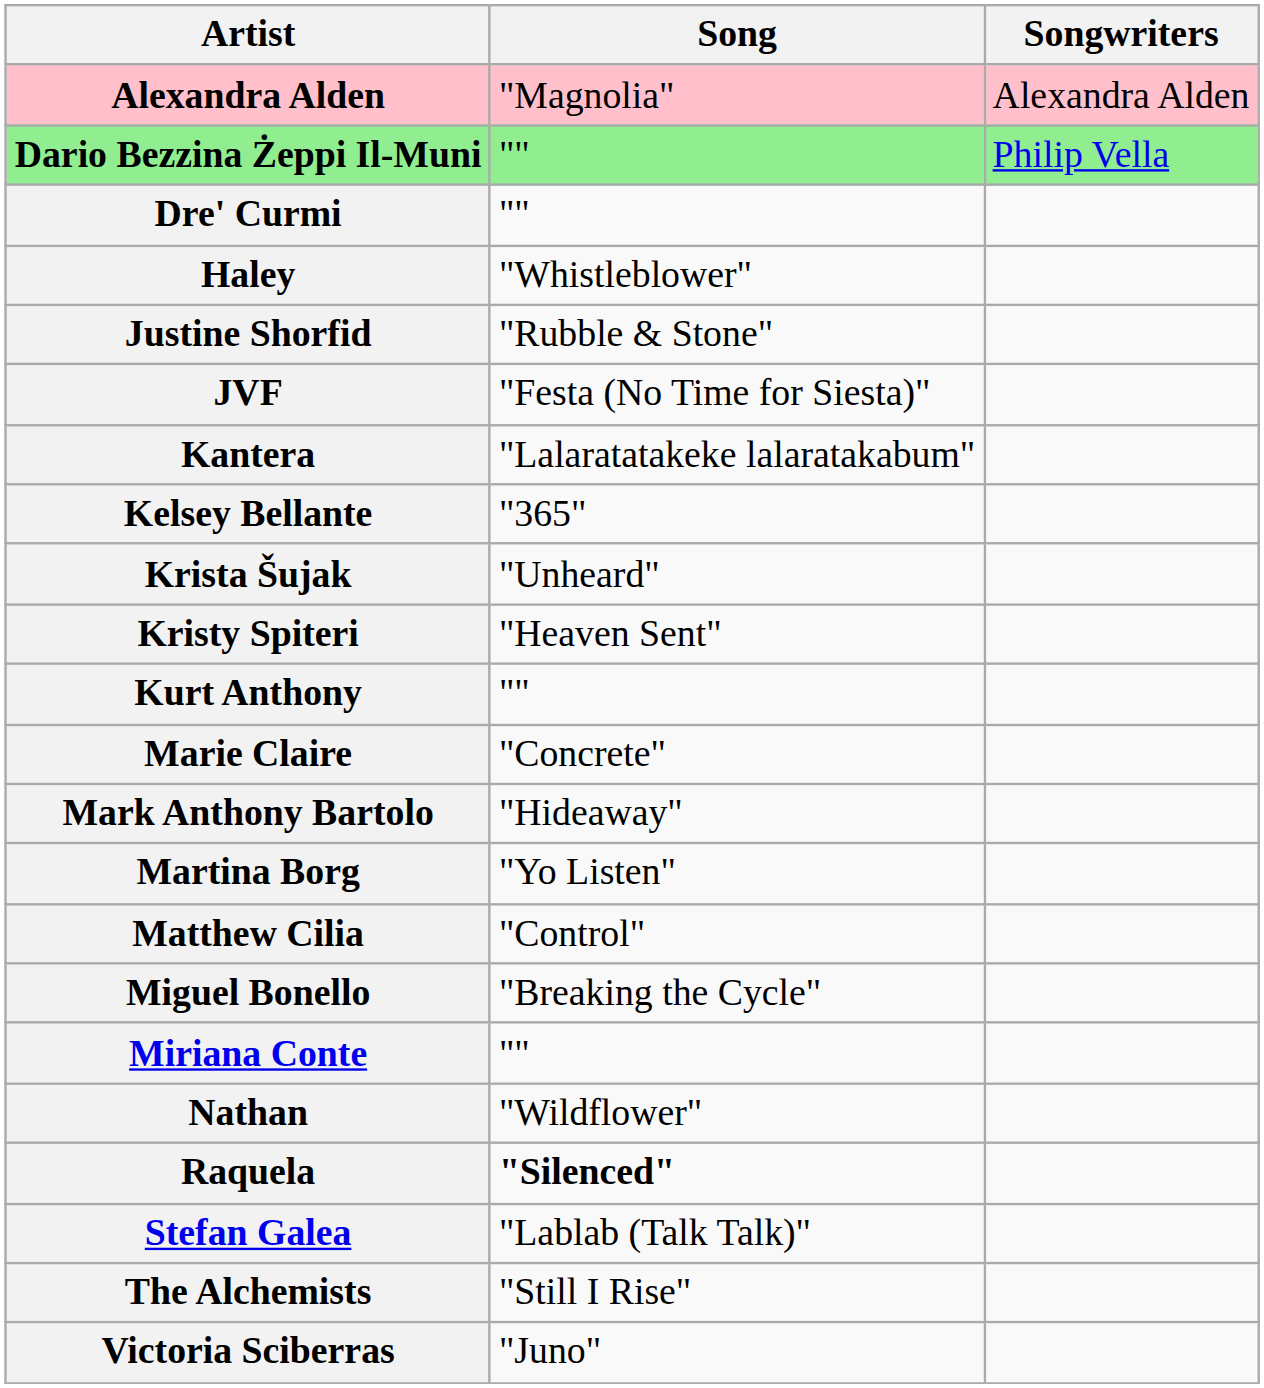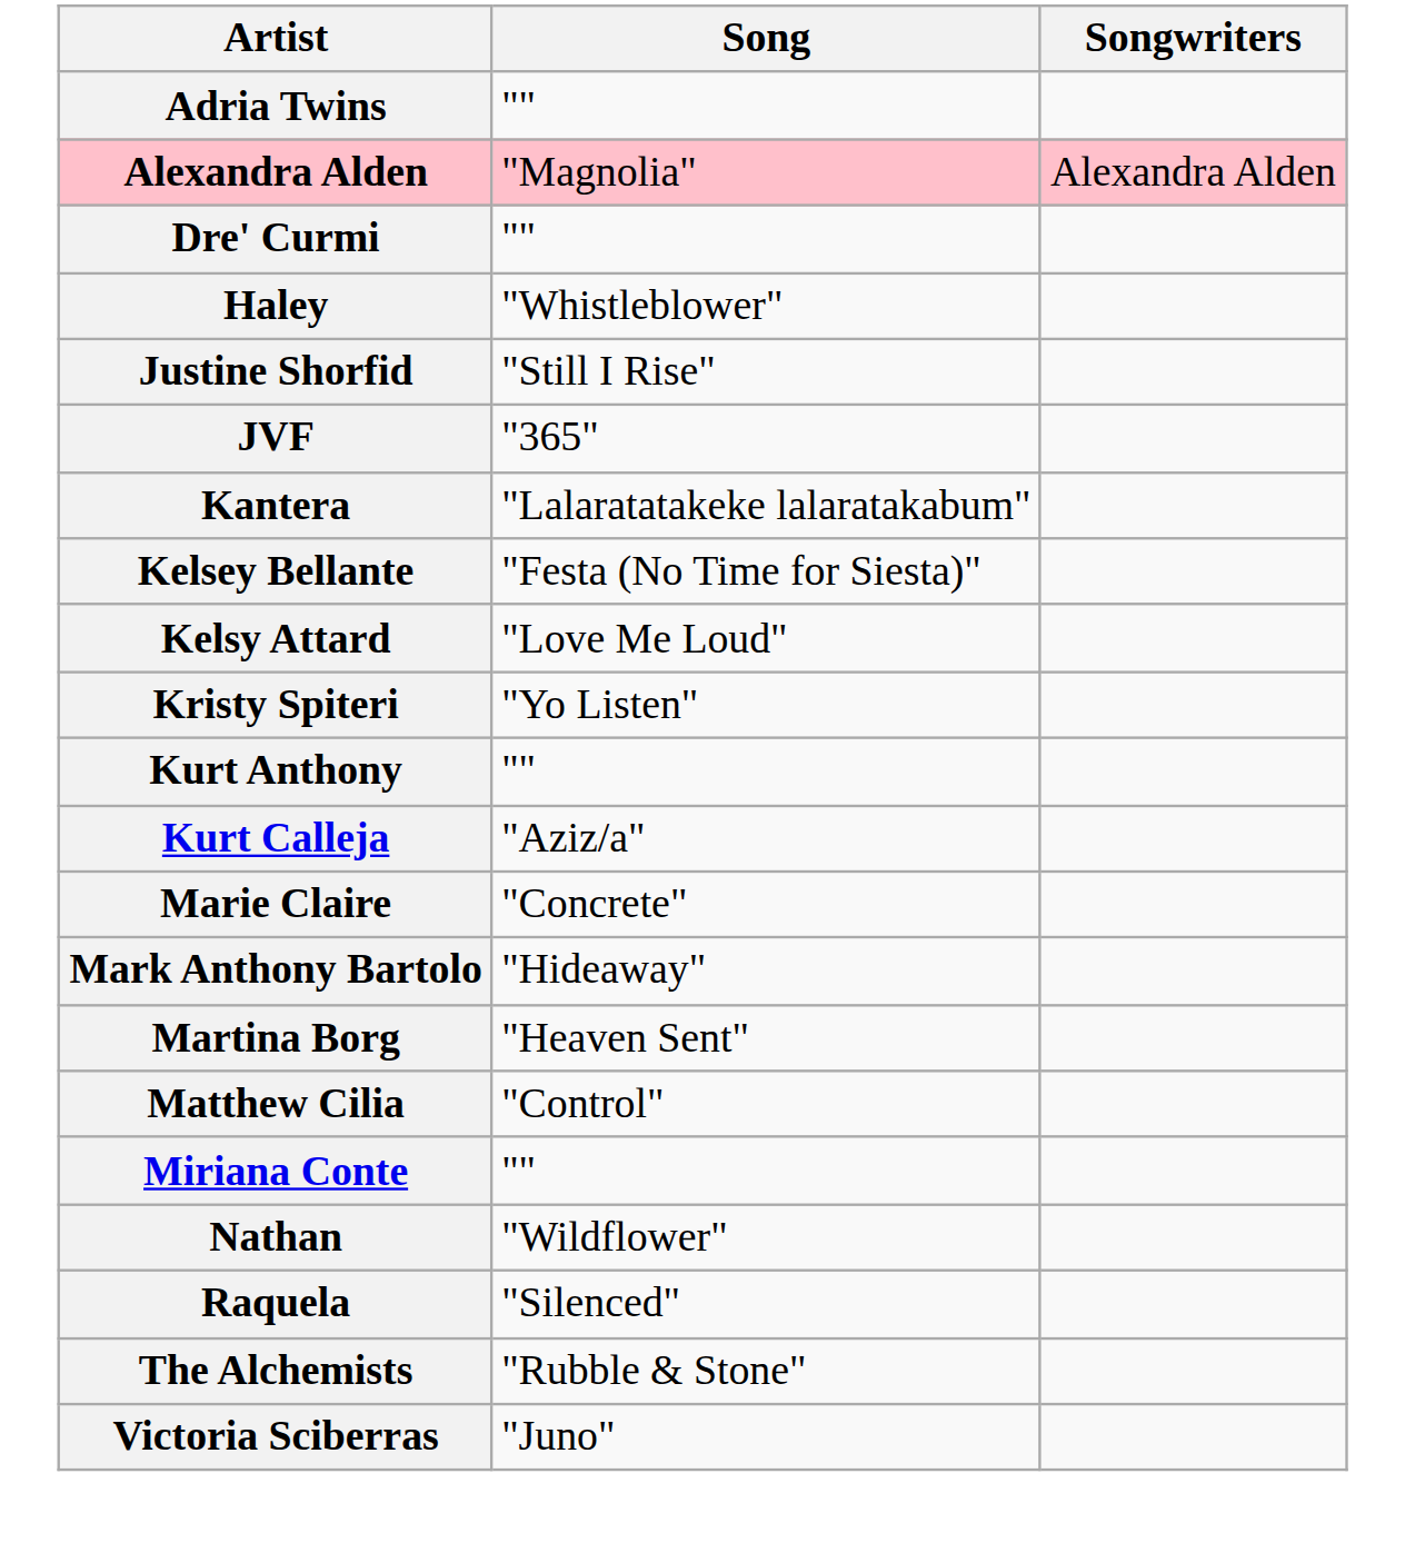+ row: Adria Twins | ""
- row: Dario Bezzina Żeppi Il-Muni | "" | Philip Vella
Justine Shorfid | Song: "Rubble & Stone" -> "Still I Rise"
JVF | Song: "Festa (No Time for Siesta)" -> "365"
Kelsey Bellante | Song: "365" -> "Festa (No Time for Siesta)"
+ row: Kelsy Attard | "Love Me Loud"
- row: Krista Šujak | "Unheard"
Kristy Spiteri | Song: "Heaven Sent" -> "Yo Listen"
+ row: Kurt Calleja | "Aziz/a"
Martina Borg | Song: "Yo Listen" -> "Heaven Sent"
- row: Miguel Bonello | "Breaking the Cycle"
Raquela | Song: bold -> normal
- row: Stefan Galea | "Lablab (Talk Talk)"
The Alchemists | Song: "Still I Rise" -> "Rubble & Stone"
